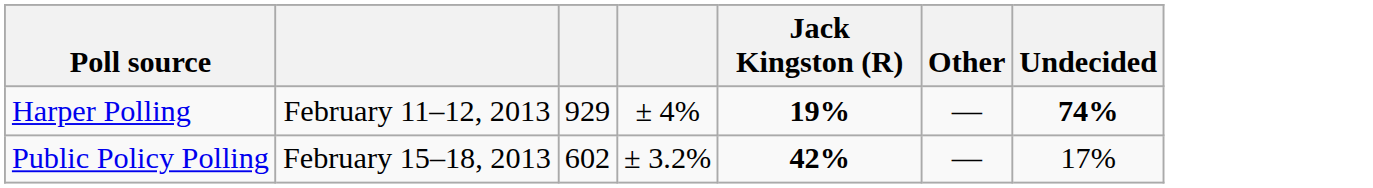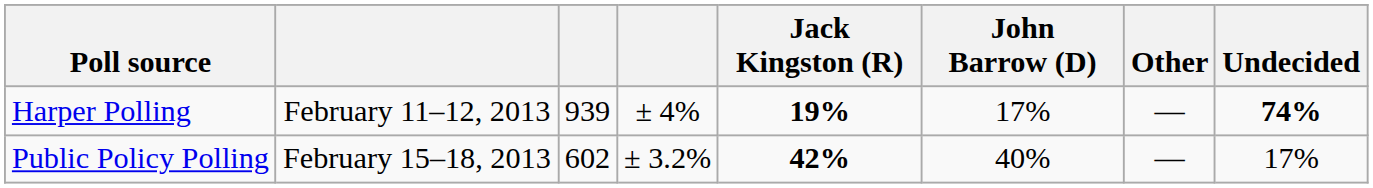+ column: John Barrow (D) | 17% | 40%
Harper Polling | column 3: 929 -> 939
